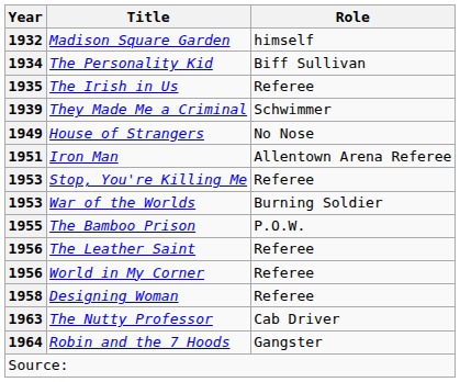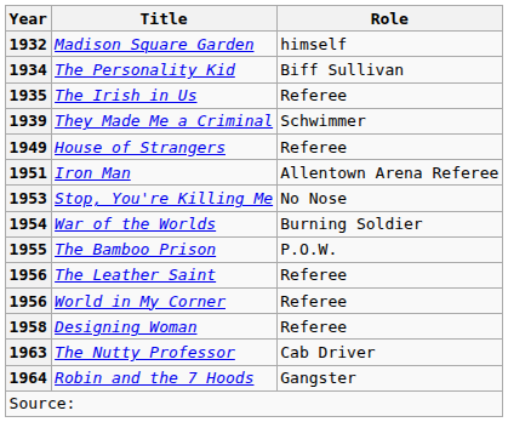House of Strangers | Role: No Nose -> Referee
Stop, You're Killing Me | Role: Referee -> No Nose
War of the Worlds | Year: 1953 -> 1954
